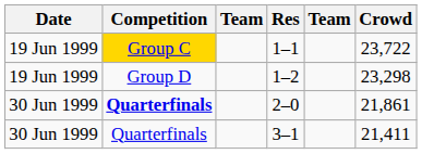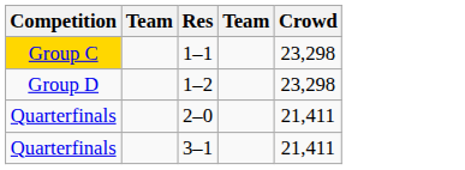- column: Date | 19 Jun 1999 | 19 Jun 1999 | 30 Jun 1999 | 30 Jun 1999
1–1 | Crowd: 23,722 -> 23,298
2–0 | Competition: bold -> normal
2–0 | Crowd: 21,861 -> 21,411
